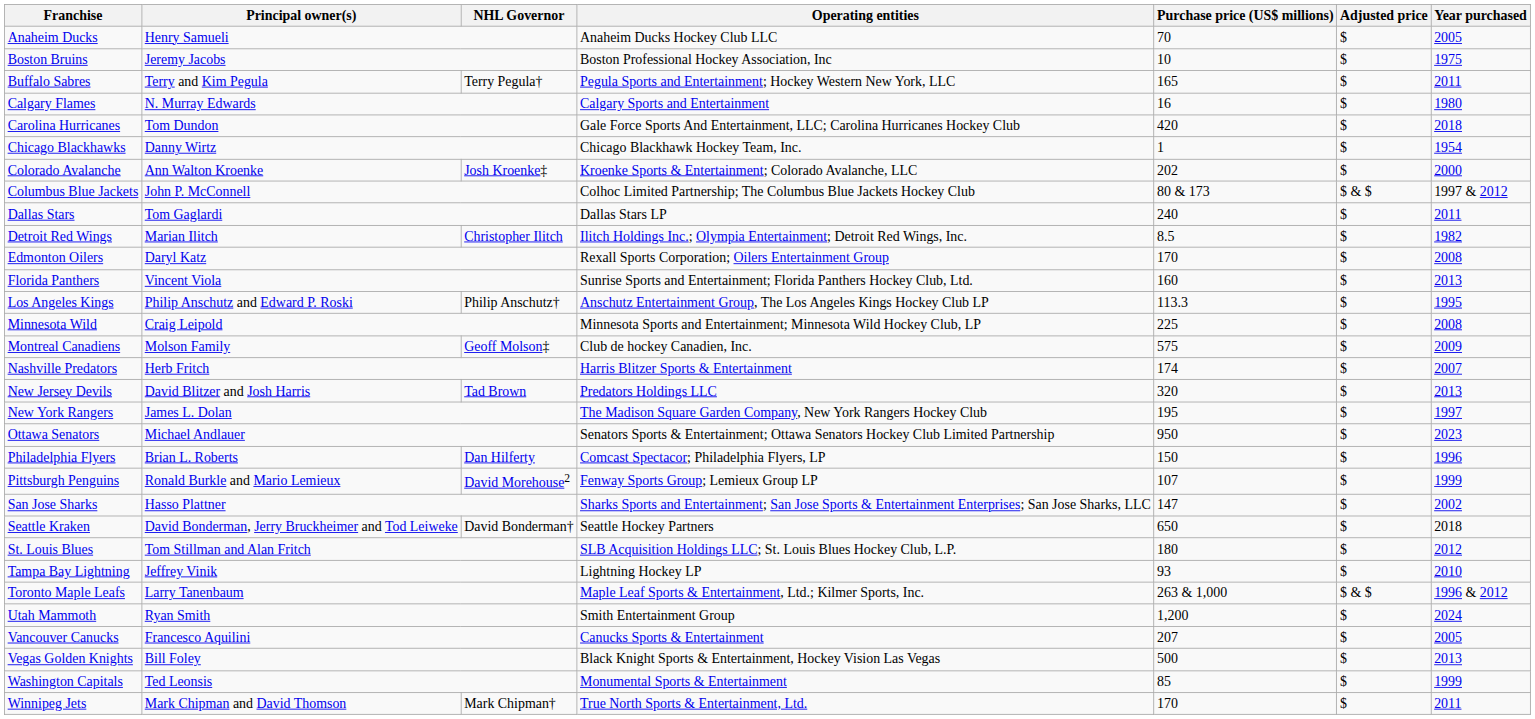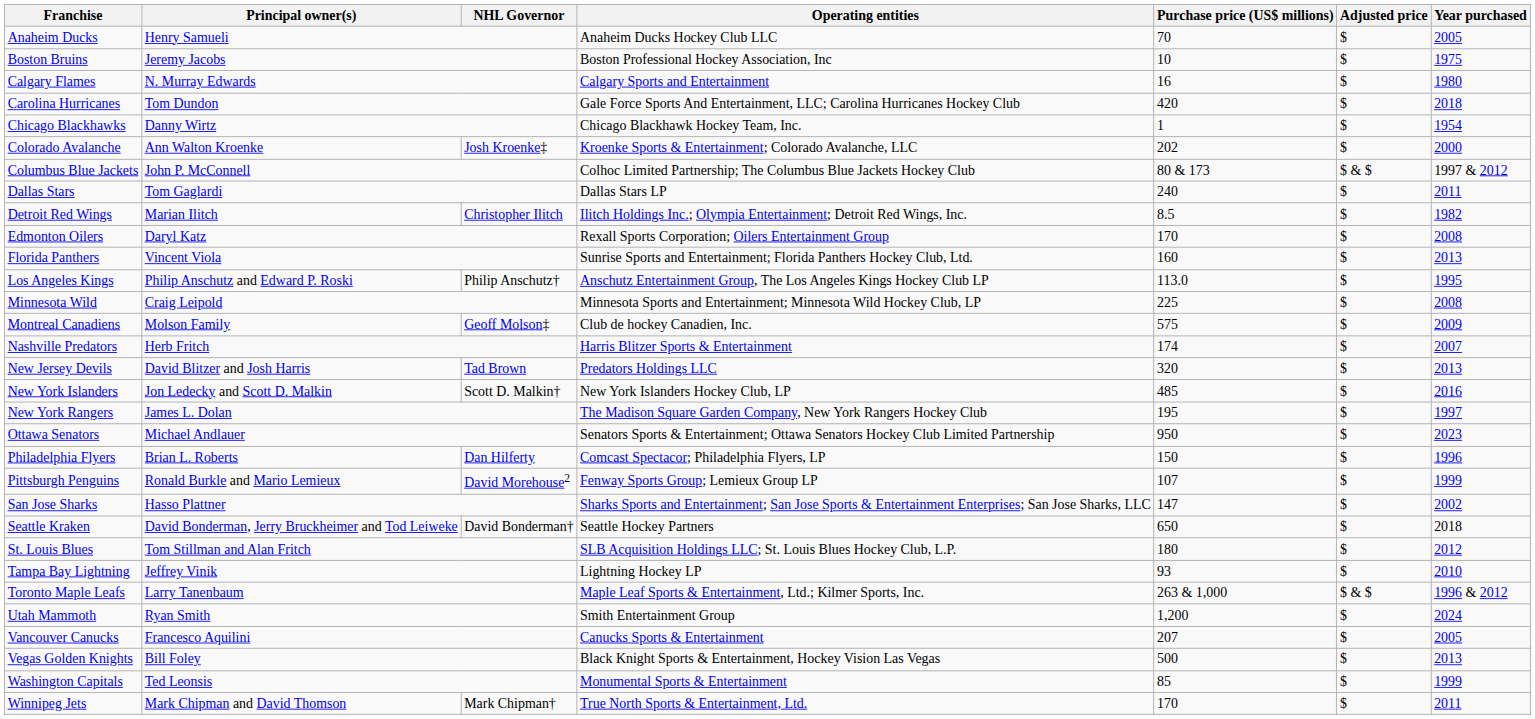- row: Buffalo Sabres | Terry and Kim Pegula | Terry Pegula† | Pegula Sports and Entertainment; Hockey Western New York, LLC | 165 | $ | 2011
Los Angeles Kings | Purchase price (US$ millions): 113.3 -> 113.0
+ row: New York Islanders | Jon Ledecky and Scott D. Malkin | Scott D. Malkin† | New York Islanders Hockey Club, LP | 485 | $ | 2016
